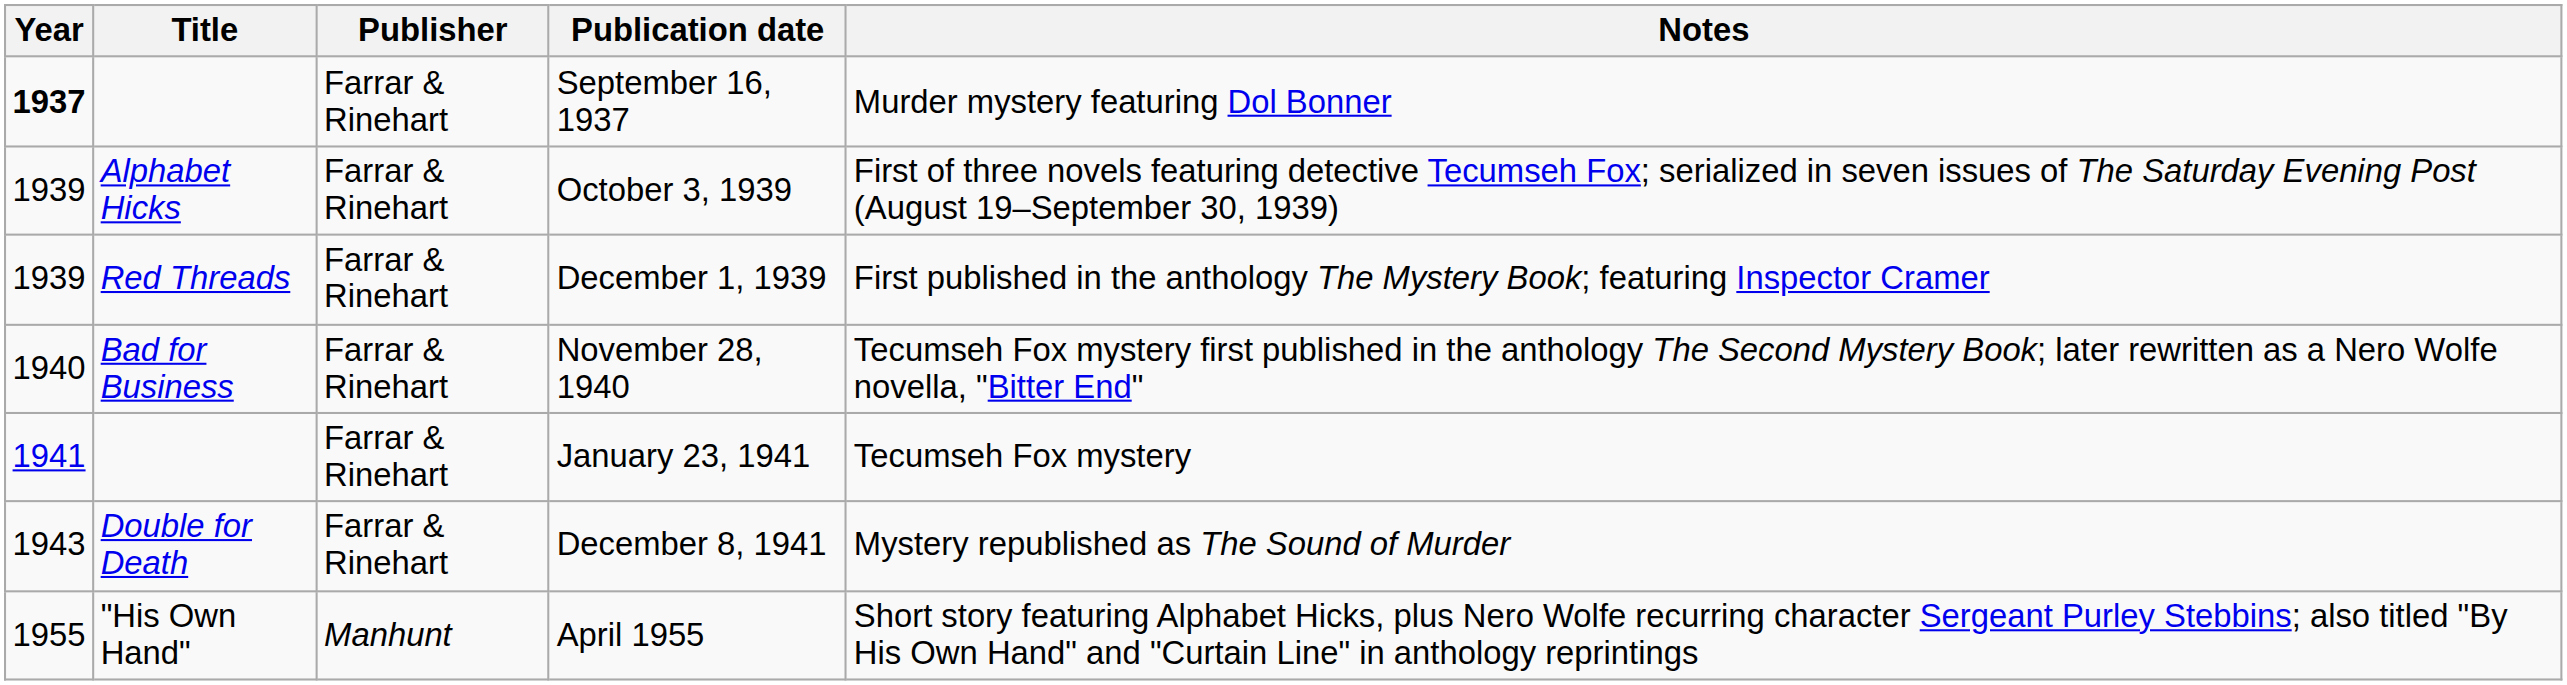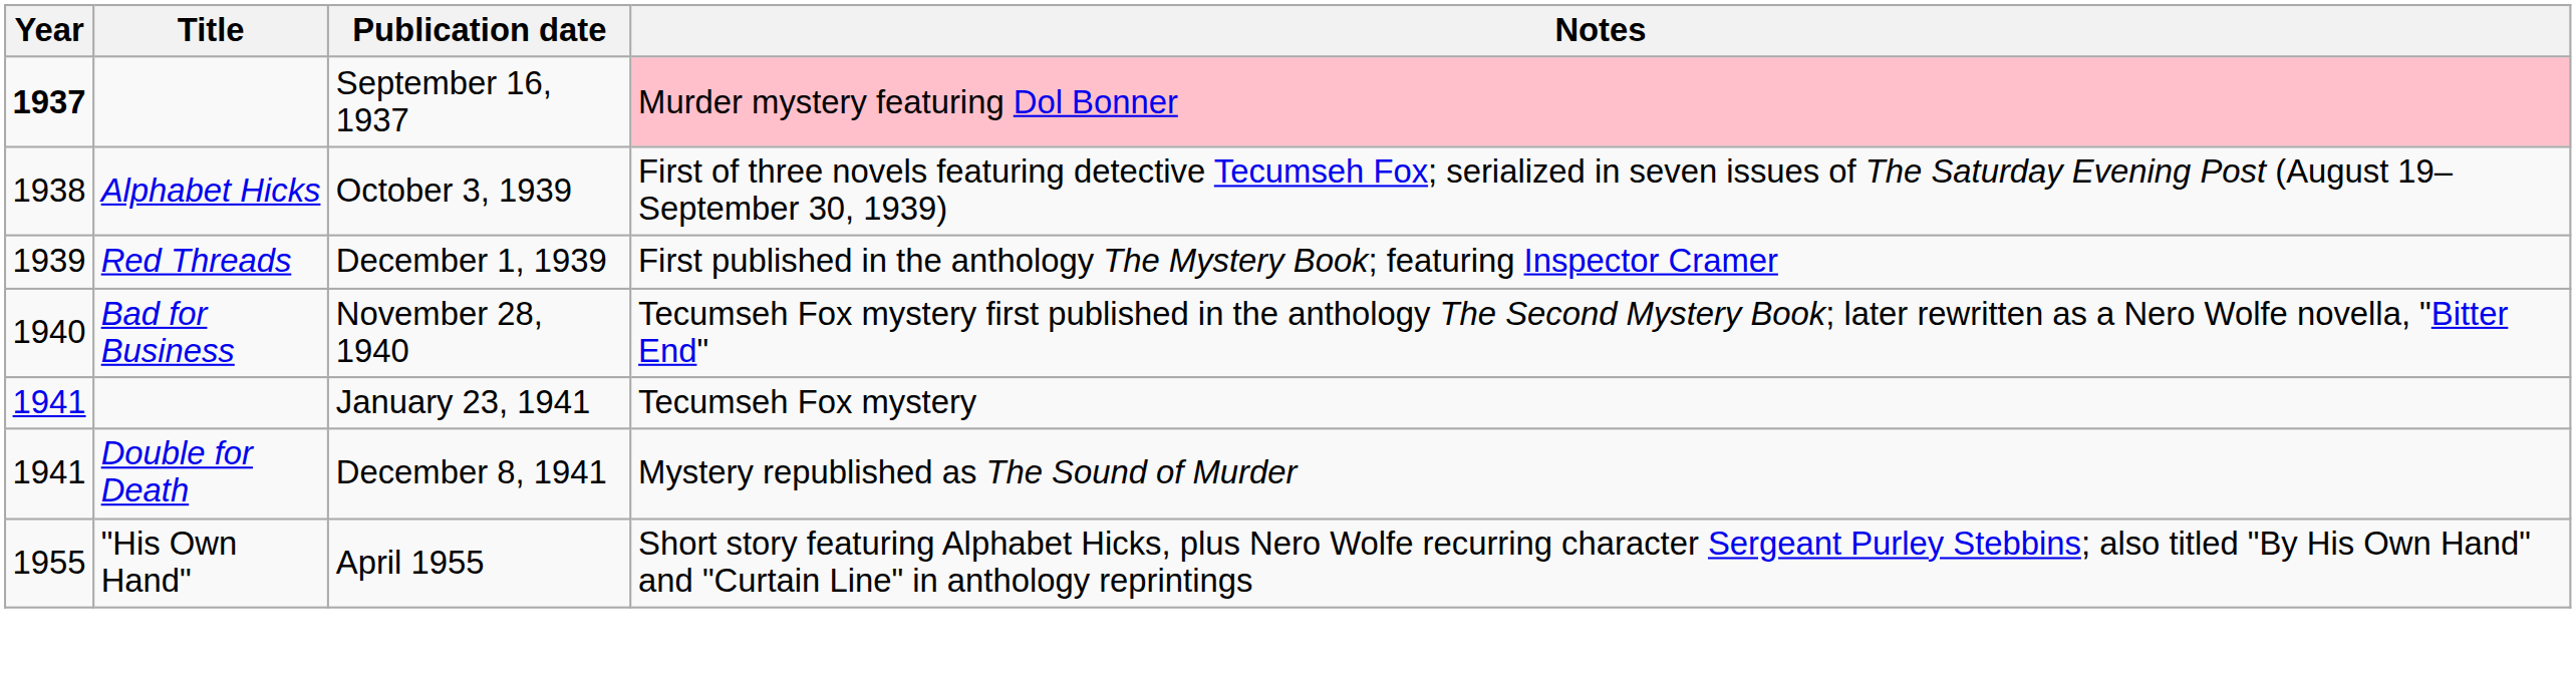- column: Publisher | Farrar & Rinehart | Farrar & Rinehart | Farrar & Rinehart | Farrar & Rinehart | Farrar & Rinehart | Farrar & Rinehart | Manhunt
September 16, 1937 | Notes: no background -> pink background
October 3, 1939 | Year: 1939 -> 1938
December 8, 1941 | Year: 1943 -> 1941
